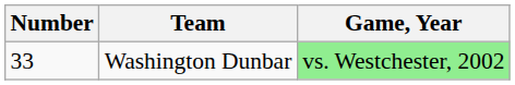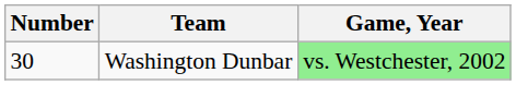Washington Dunbar | Number: 33 -> 30
